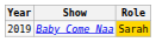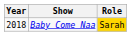Baby Come Naa | Year: 2019 -> 2018
